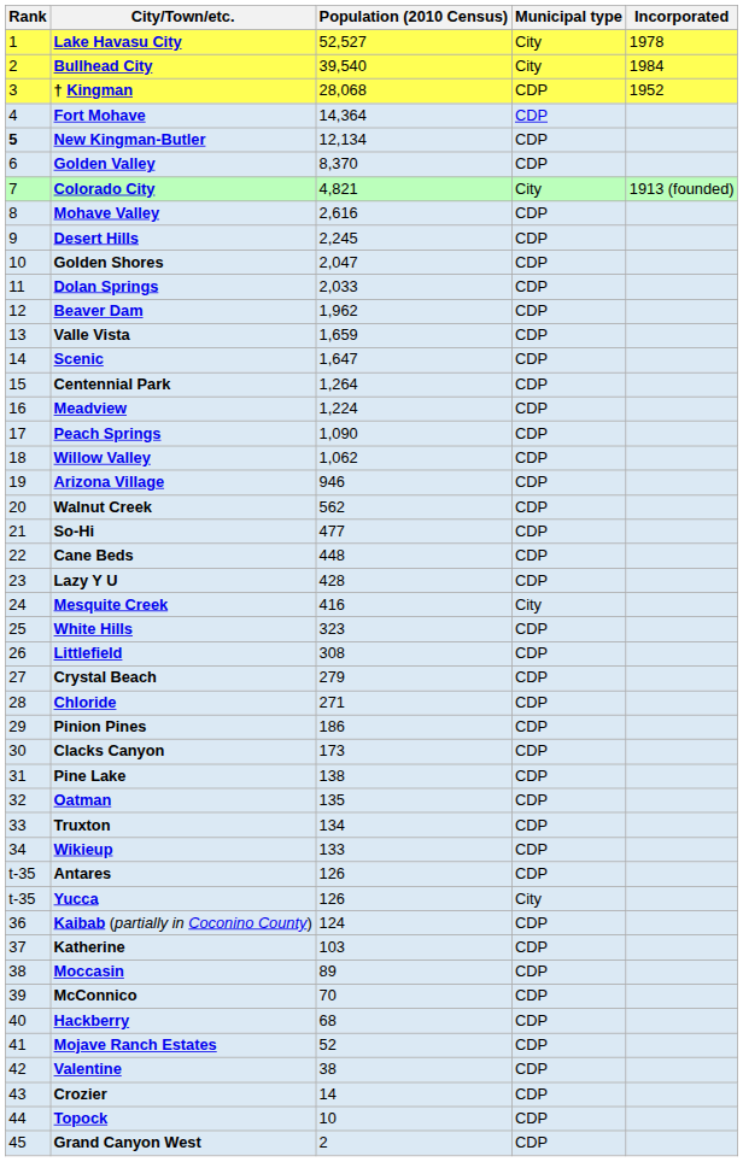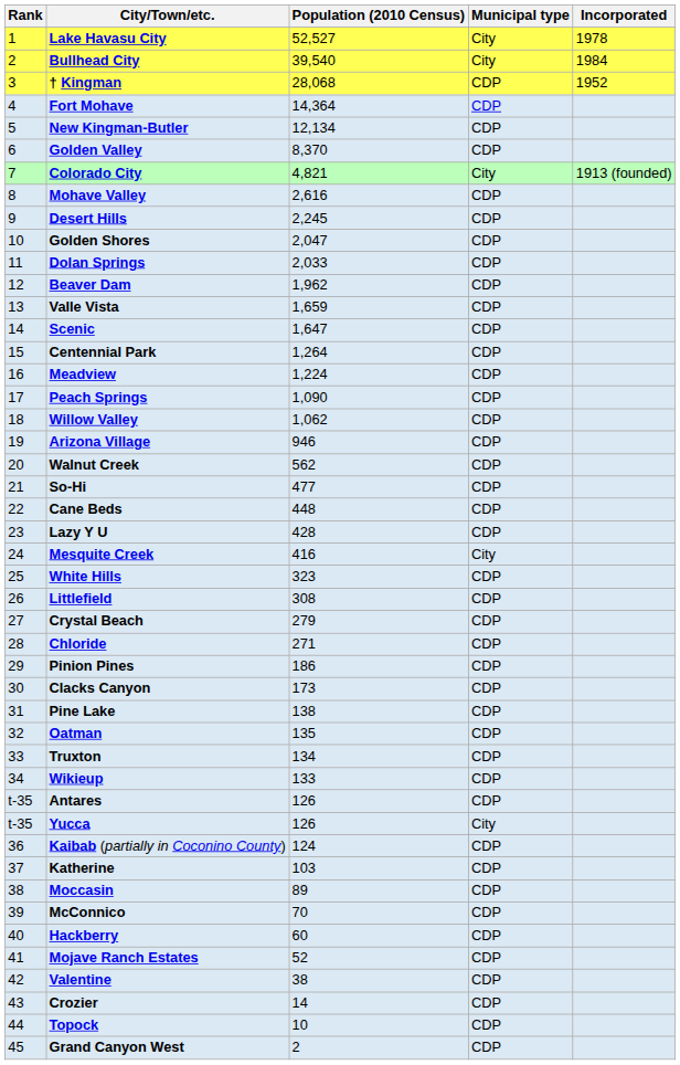New Kingman-Butler | Rank: bold -> normal
Hackberry | Population (2010 Census): 68 -> 60
